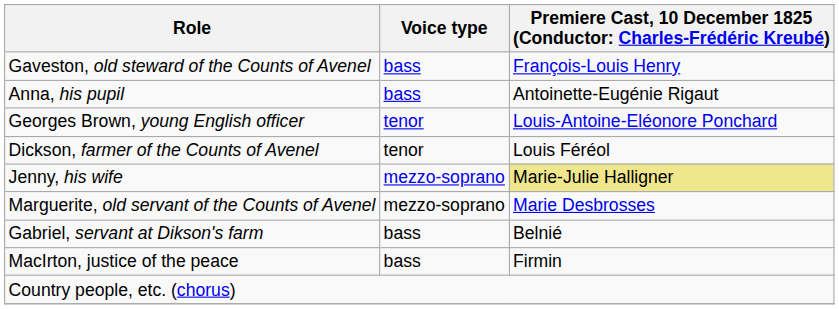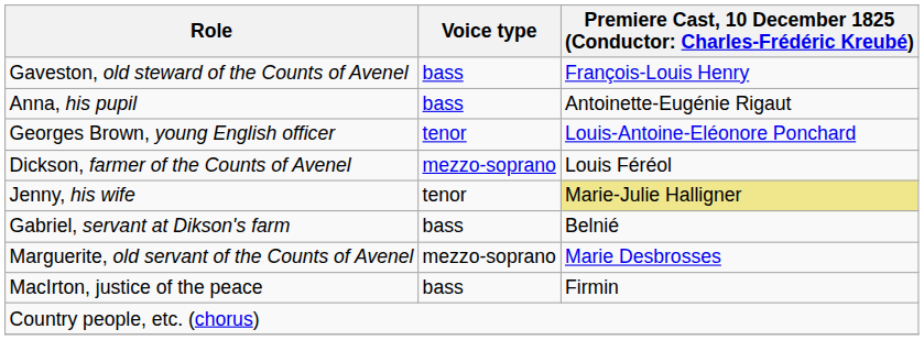Dickson, farmer of the Counts of Avenel | Voice type: tenor -> mezzo-soprano
Jenny, his wife | Voice type: mezzo-soprano -> tenor
rows swapped: Marguerite, old servant of the Counts of Avenel <-> Gabriel, servant at Dikson's farm
